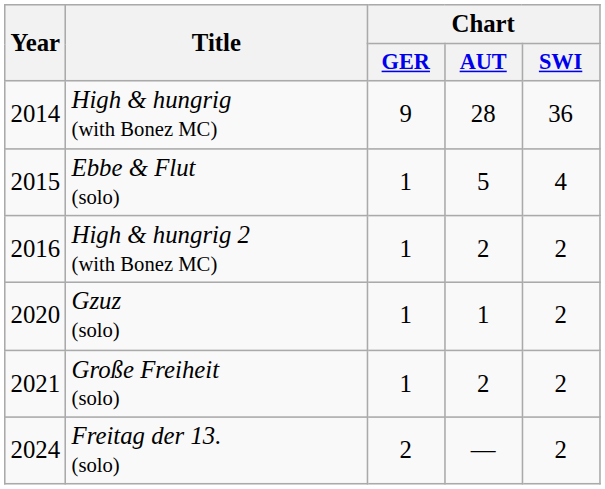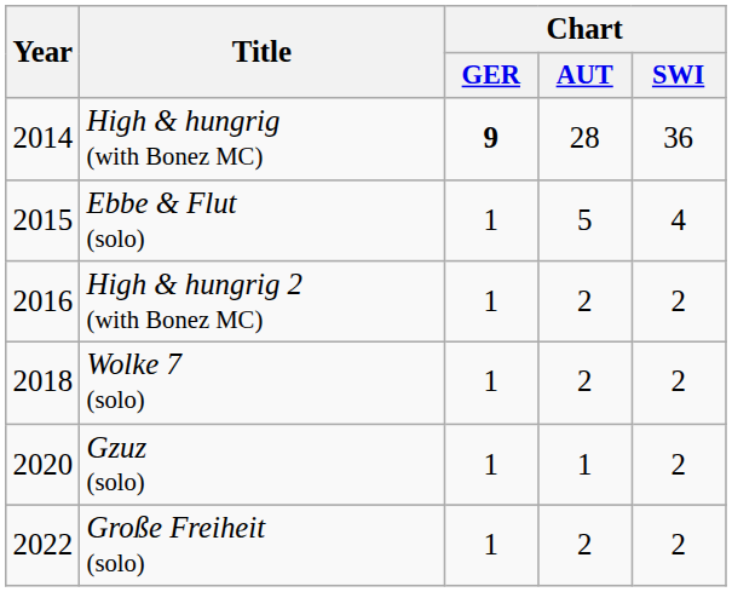High & hungrig (with Bonez MC) | Chart / GER: normal -> bold
+ row: 2018 | Wolke 7 (solo) | 1 | 2 | 2
Große Freiheit (solo) | Year: 2021 -> 2022
- row: 2024 | Freitag der 13. (solo) | 2 | — | 2
